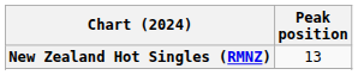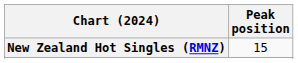New Zealand Hot Singles (RMNZ) | Peak position: 13 -> 15
